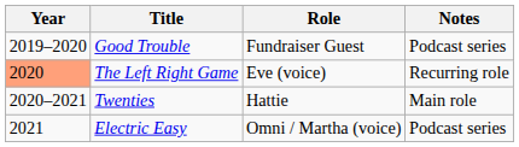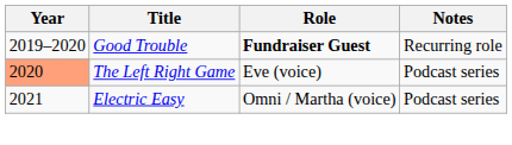Good Trouble | Role: normal -> bold
Good Trouble | Notes: Podcast series -> Recurring role
The Left Right Game | Notes: Recurring role -> Podcast series
- row: 2020–2021 | Twenties | Hattie | Main role
